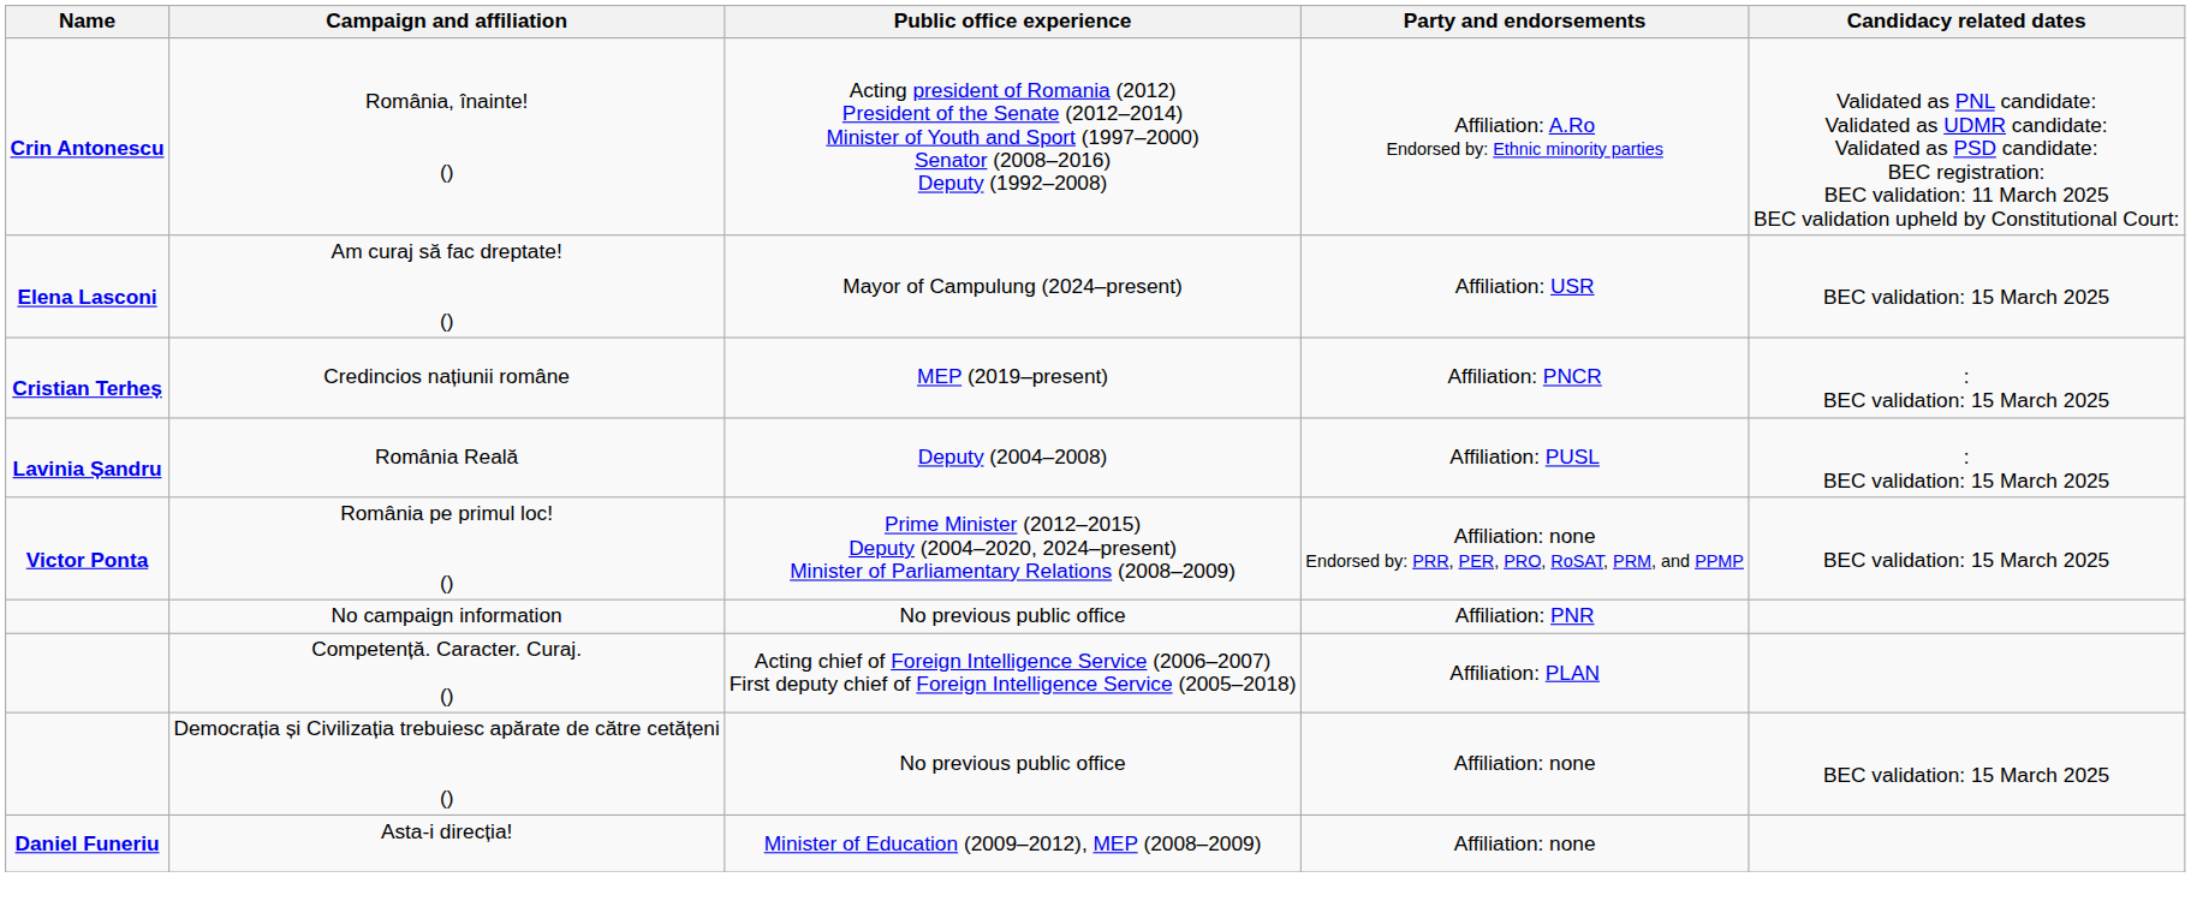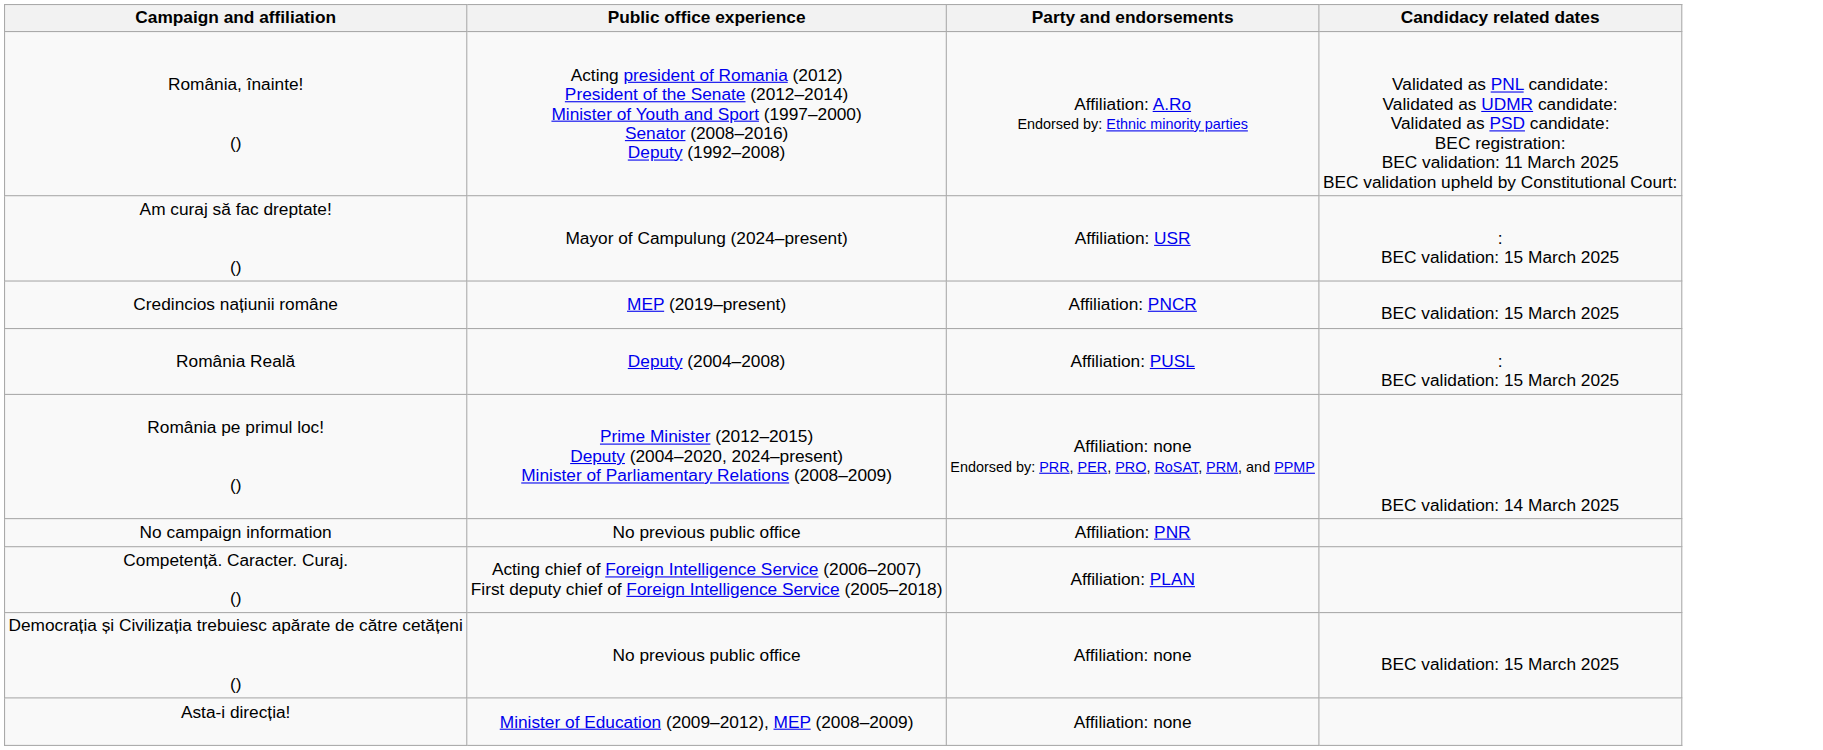- column: Name | Crin Antonescu | Elena Lasconi | Cristian Terheș | Lavinia Șandru | Victor Ponta | Daniel Funeriu
Am curaj să fac dreptate! () | Candidacy related dates: BEC validation: 15 March 2025 -> : BEC validation: 15 March 2025
Credincios națiunii române | Candidacy related dates: : BEC validation: 15 March 2025 -> BEC validation: 15 March 2025
România pe primul loc! () | Candidacy related dates: BEC validation: 15 March 2025 -> BEC validation: 14 March 2025
